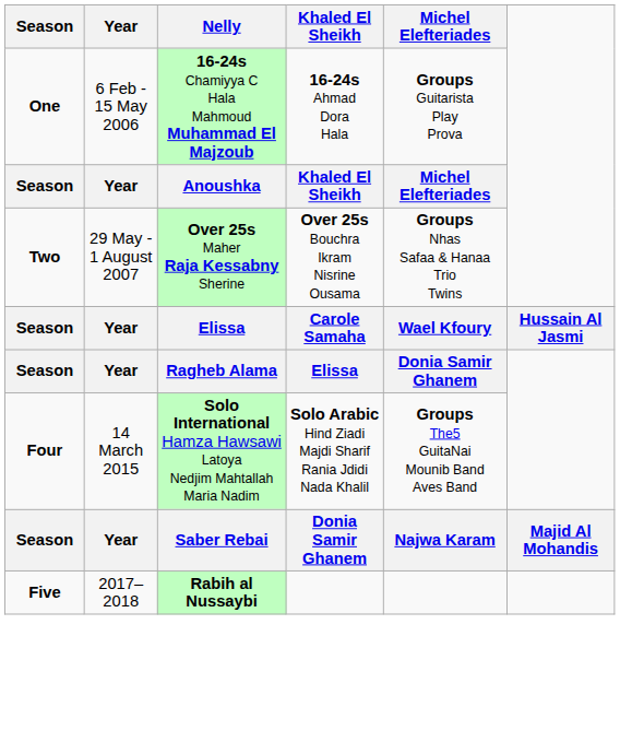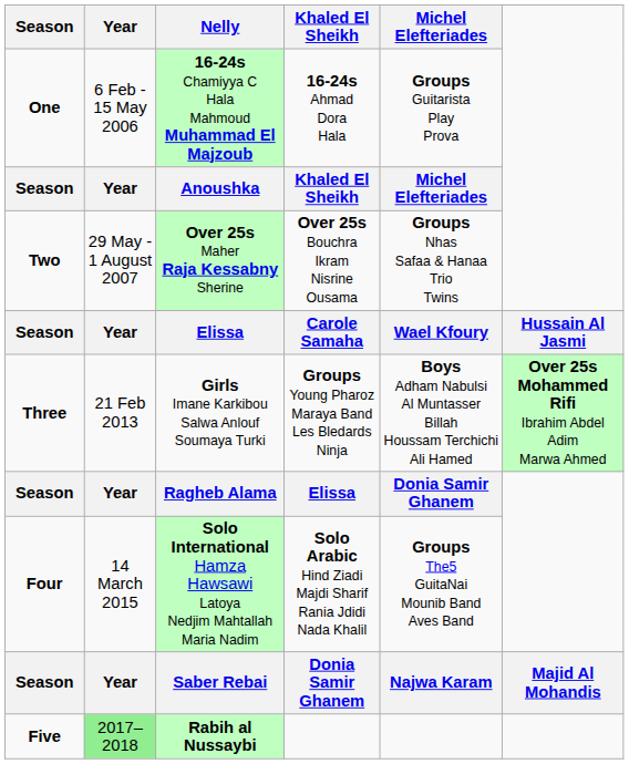+ row: Three | 21 Feb 2013 | Girls Imane Karkibou Salwa Anlouf Soumaya Turki | Groups Young Pharoz Maraya Band Les Bledards Ninja | Boys Adham Nabulsi Al Muntasser Billah Houssam Terchichi Ali Hamed | Over 25s Mohammed Rifi Ibrahim Abdel Adim Marwa Ahmed
Five | Year: no background -> lightgreen background
